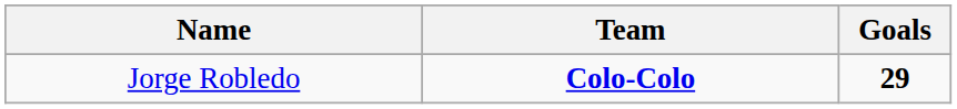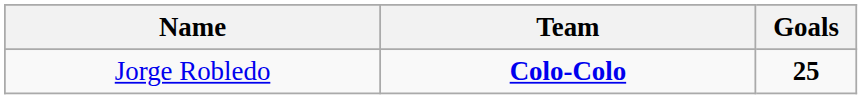Jorge Robledo | Goals: 29 -> 25
